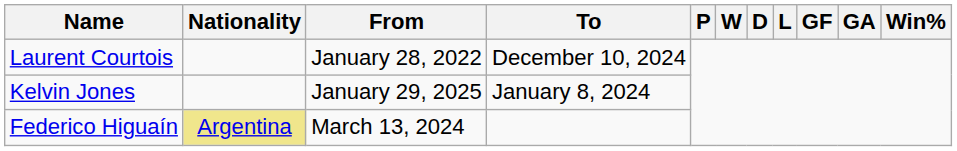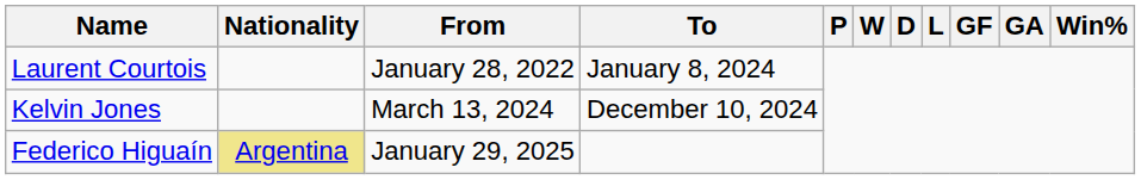Laurent Courtois | To: December 10, 2024 -> January 8, 2024
Kelvin Jones | From: January 29, 2025 -> March 13, 2024
Kelvin Jones | To: January 8, 2024 -> December 10, 2024
Federico Higuaín | From: March 13, 2024 -> January 29, 2025
